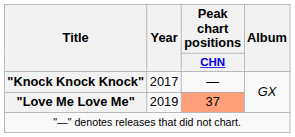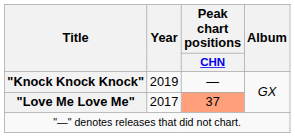"Knock Knock Knock" | Year: 2017 -> 2019
"Love Me Love Me" | Year: 2019 -> 2017
